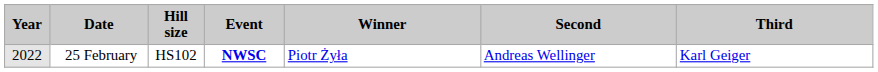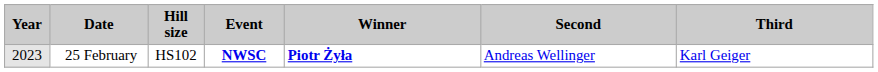25 February | Year: 2022 -> 2023
25 February | Winner: normal -> bold
